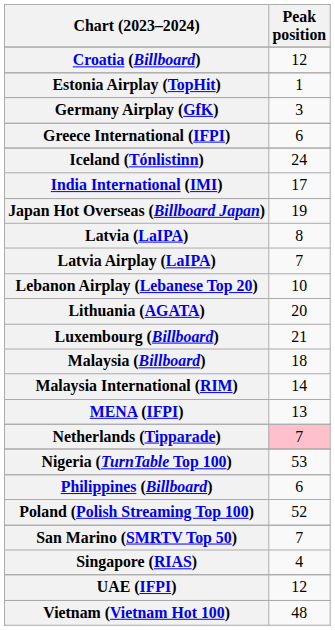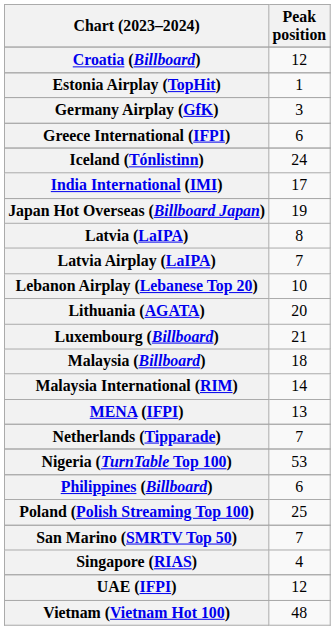Netherlands (Tipparade) | Peak position: pink background -> no background
Poland (Polish Streaming Top 100) | Peak position: 52 -> 25
